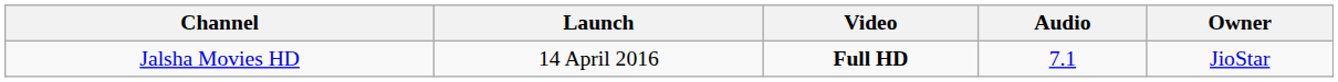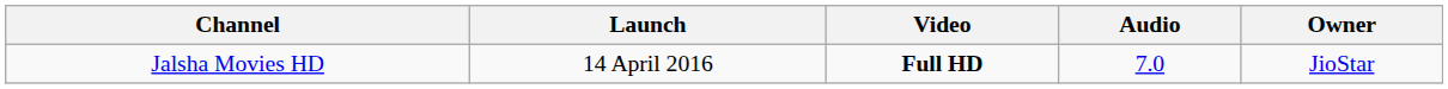Jalsha Movies HD | Audio: 7.1 -> 7.0
